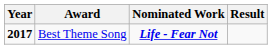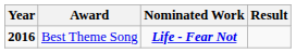Best Theme Song | Year: 2017 -> 2016
